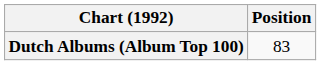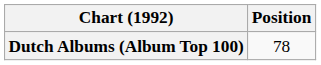Dutch Albums (Album Top 100) | Position: 83 -> 78
